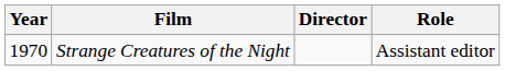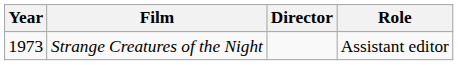Strange Creatures of the Night | Year: 1970 -> 1973
